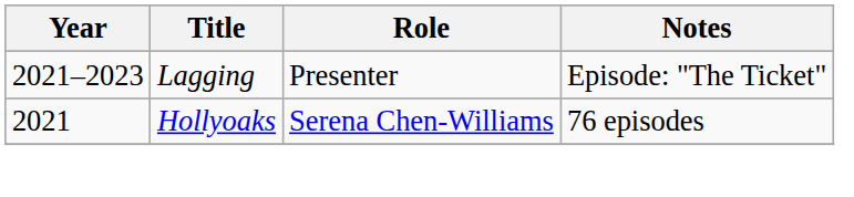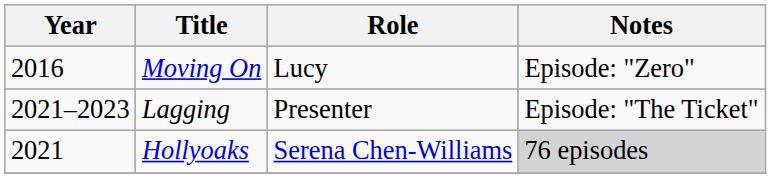+ row: 2016 | Moving On | Lucy | Episode: "Zero"
Hollyoaks | Notes: no background -> lightgrey background
